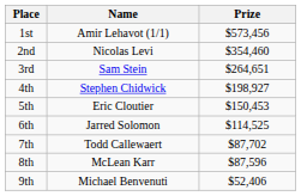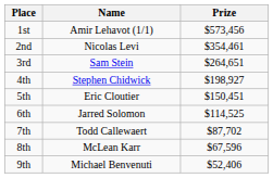2nd | Prize: $354,460 -> $354,461
5th | Prize: $150,453 -> $150,451
8th | Prize: $87,596 -> $67,596
